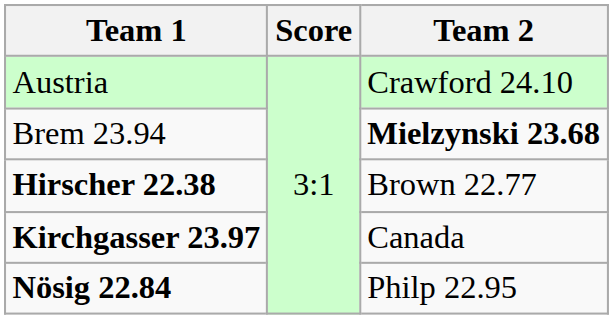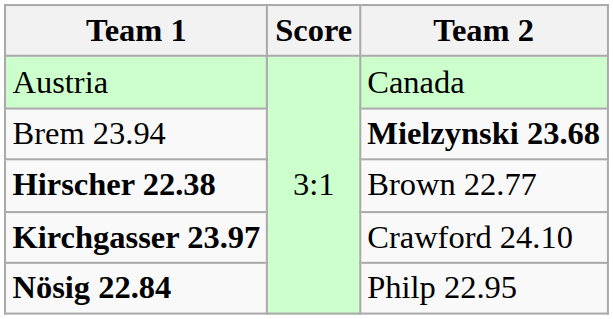Austria | Team 2: Crawford 24.10 -> Canada
Kirchgasser 23.97 | Team 2: Canada -> Crawford 24.10
